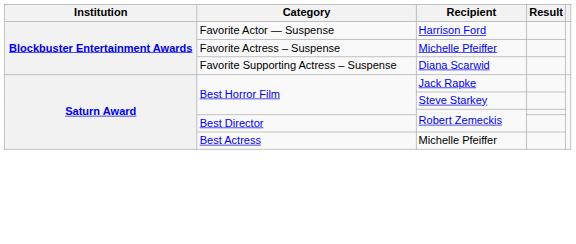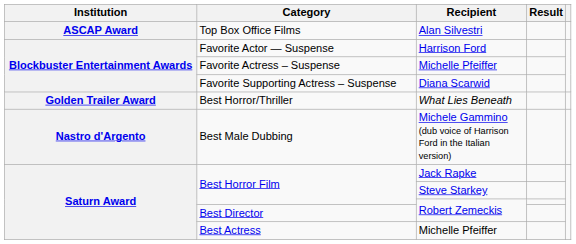+ row: ASCAP Award | Top Box Office Films | Alan Silvestri
+ row: Golden Trailer Award | Best Horror/Thriller | What Lies Beneath
+ row: Nastro d'Argento | Best Male Dubbing | Michele Gammino (dub voice of Harrison Ford in the Italian version)
